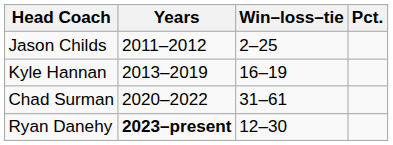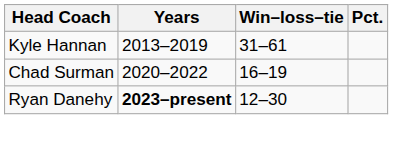- row: Jason Childs | 2011–2012 | 2–25
Kyle Hannan | Win–loss–tie: 16–19 -> 31–61
Chad Surman | Win–loss–tie: 31–61 -> 16–19
